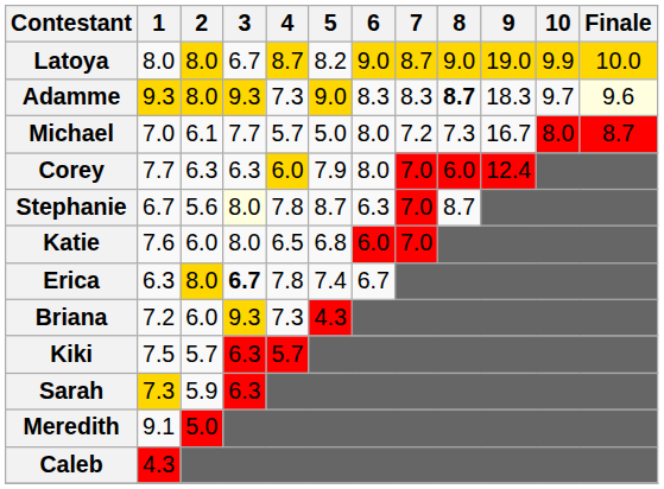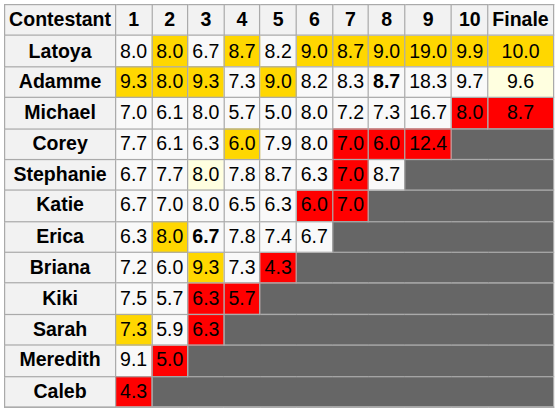Adamme | 6: 8.3 -> 8.2
Michael | 3: 7.7 -> 8.0
Corey | 2: 6.3 -> 6.1
Stephanie | 2: 5.6 -> 7.7
Katie | 1: 7.6 -> 6.7
Katie | 2: 6.0 -> 7.0
Katie | 5: 6.8 -> 6.3
